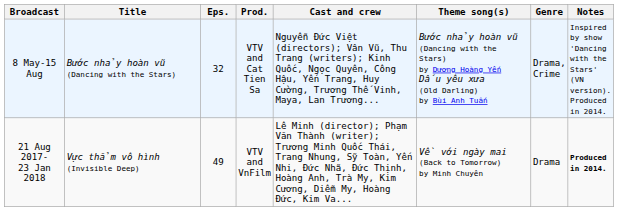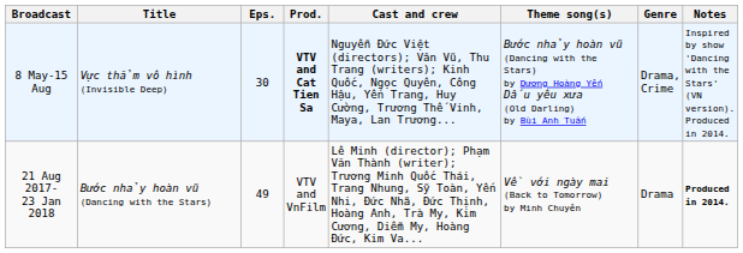8 May-15 Aug | Title: Bước nhảy hoàn vũ (Dancing with the Stars) -> Vực thẳm vô hình (Invisible Deep)
8 May-15 Aug | Eps.: 32 -> 30
8 May-15 Aug | Prod.: normal -> bold
21 Aug 2017- 23 Jan 2018 | Title: Vực thẳm vô hình (Invisible Deep) -> Bước nhảy hoàn vũ (Dancing with the Stars)
